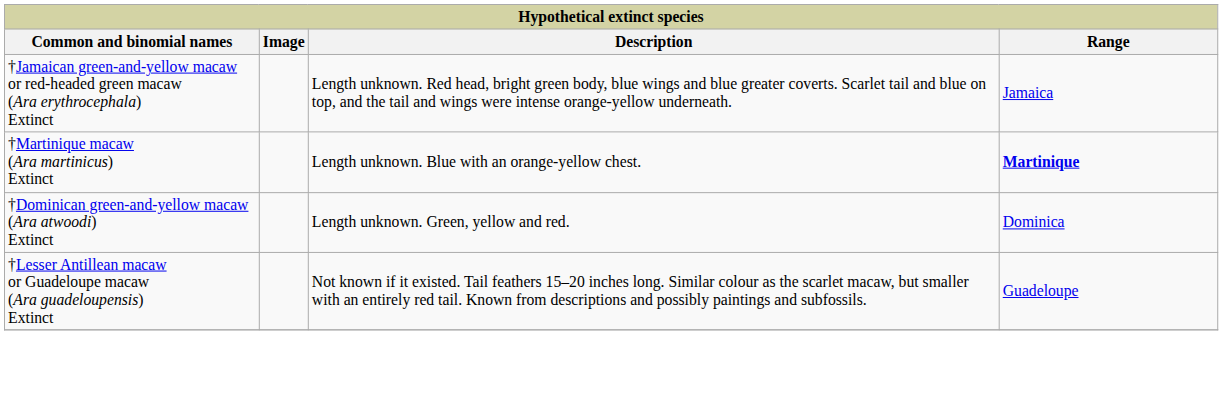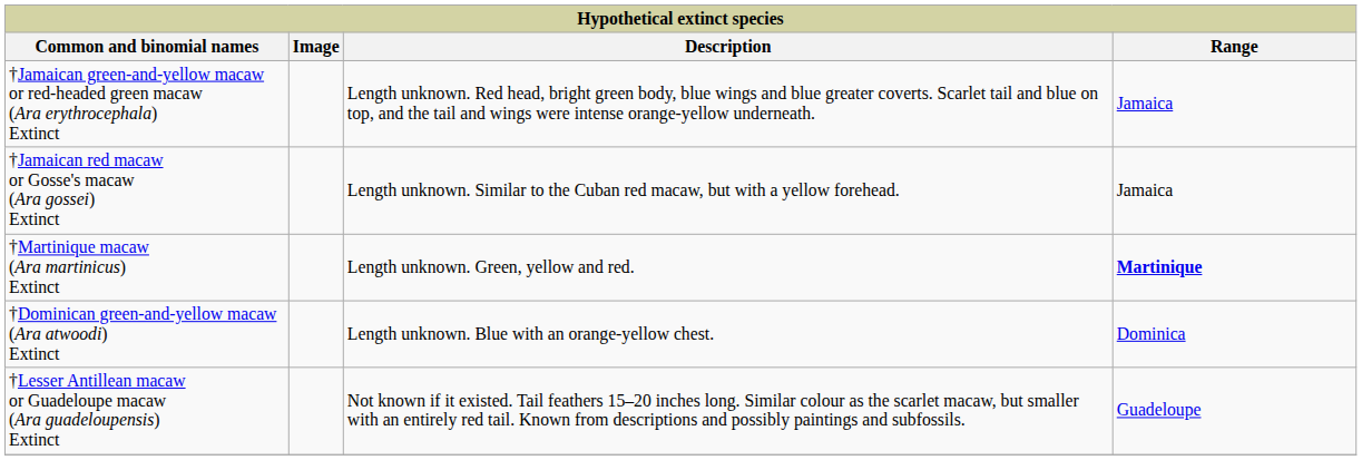+ row: †Jamaican red macaw or Gosse's macaw (Ara gossei) Extinct | Length unknown. Similar to the Cuban red macaw, but with a yellow forehead. | Jamaica
†Martinique macaw (Ara martinicus) Extinct | Description: Length unknown. Blue with an orange-yellow chest. -> Length unknown. Green, yellow and red.
†Dominican green-and-yellow macaw (Ara atwoodi) Extinct | Description: Length unknown. Green, yellow and red. -> Length unknown. Blue with an orange-yellow chest.
